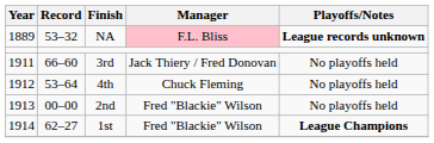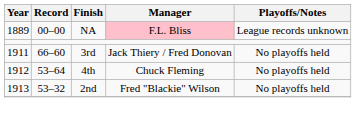NA | Record: 53–32 -> 00–00
NA | Playoffs/Notes: bold -> normal
2nd | Record: 00–00 -> 53–32
- row: 1914 | 62–27 | 1st | Fred "Blackie" Wilson | League Champions
